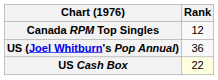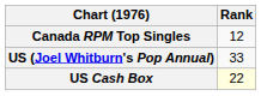US (Joel Whitburn's Pop Annual) | Rank: 36 -> 33
